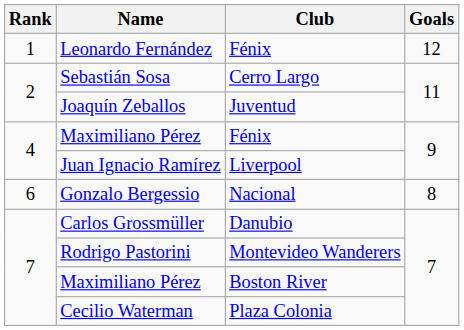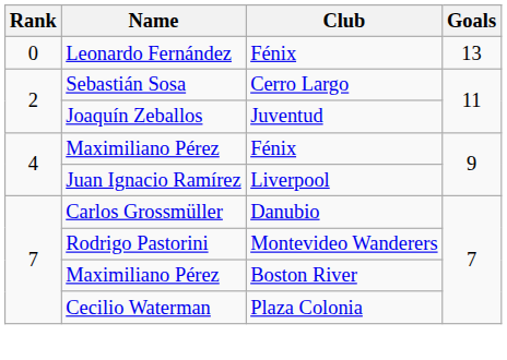Leonardo Fernández | Rank: 1 -> 0
Leonardo Fernández | Goals: 12 -> 13
- row: 6 | Gonzalo Bergessio | Nacional | 8
